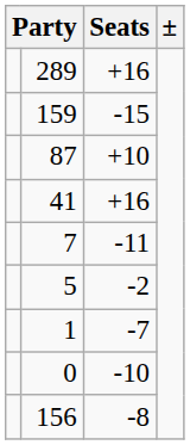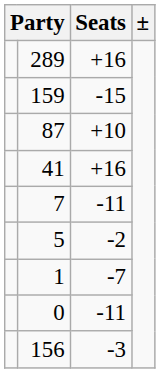0 | Seats: -10 -> -11
156 | Seats: -8 -> -3
